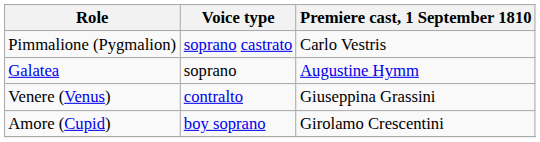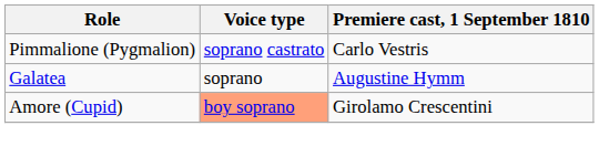- row: Venere (Venus) | contralto | Giuseppina Grassini
Amore (Cupid) | Voice type: no background -> lightsalmon background
